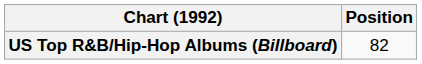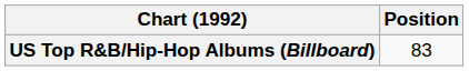US Top R&B/Hip-Hop Albums (Billboard) | Position: 82 -> 83
